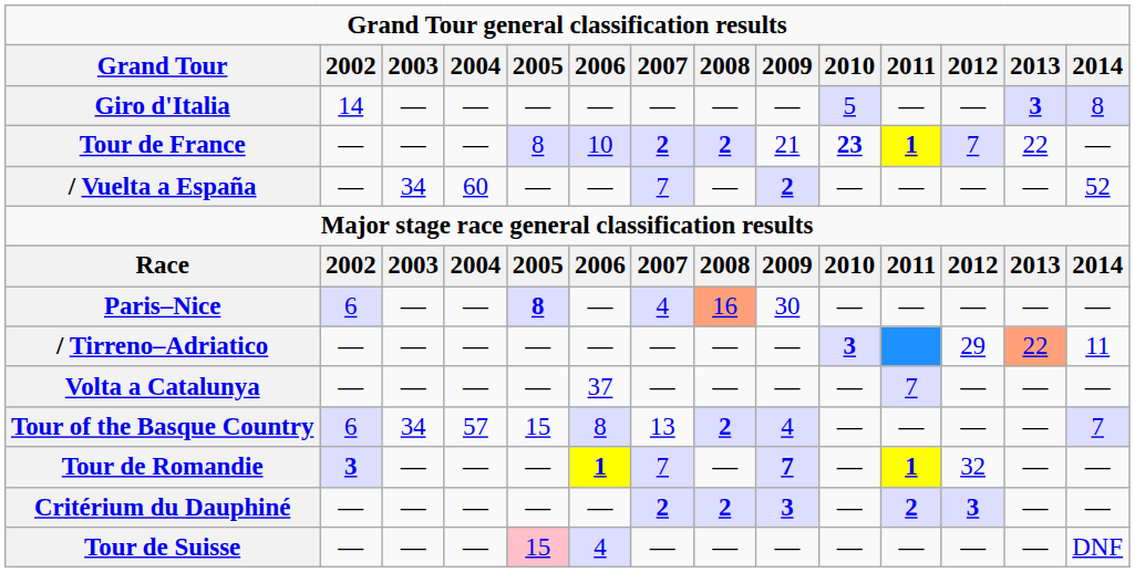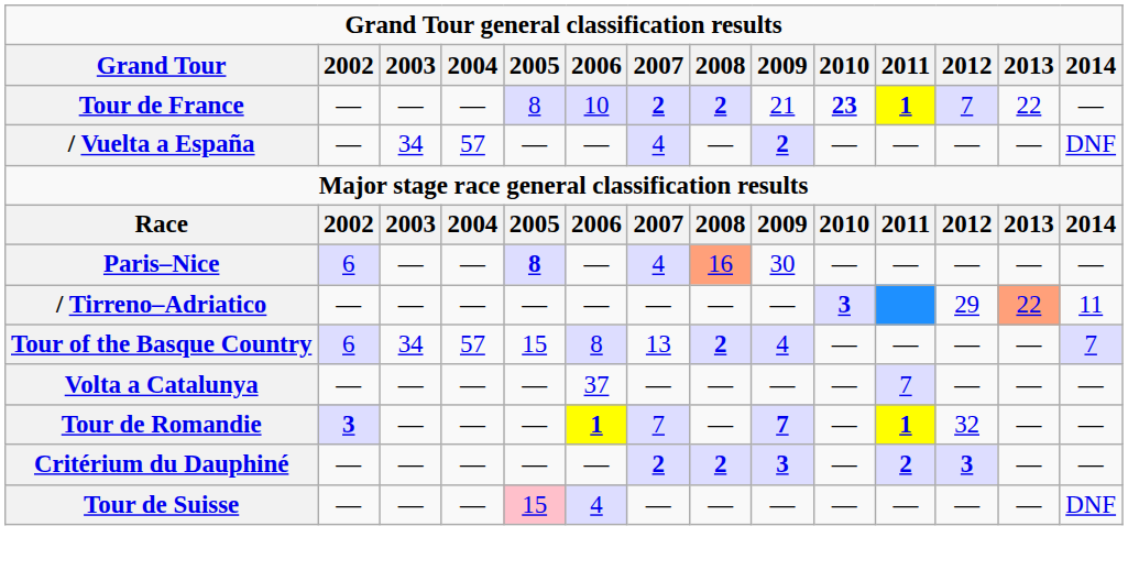- row: Giro d'Italia | 14 | — | — | — | — | — | — | — | 5 | — | — | 3 | 8
/ Vuelta a España | 2004: 60 -> 57
/ Vuelta a España | 2007: 7 -> 4
/ Vuelta a España | 2014: 52 -> DNF
rows swapped: Volta a Catalunya <-> Tour of the Basque Country
